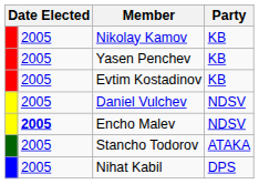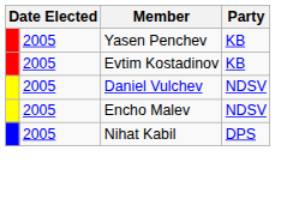- row: 2005 | Nikolay Kamov | KB
Encho Malev | column 2: bold -> normal
- row: 2005 | Stancho Todorov | ATAKA
